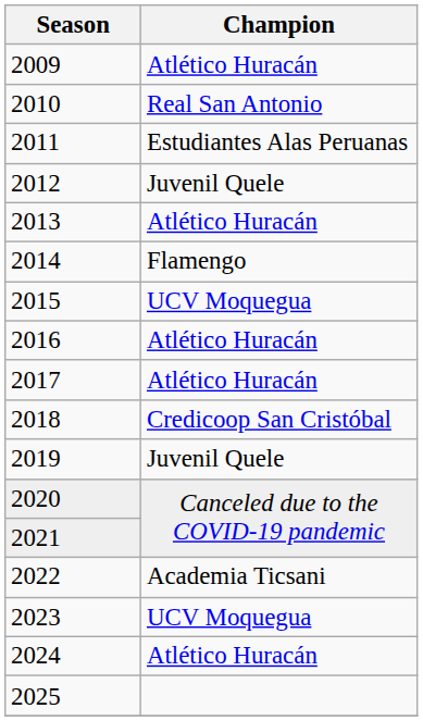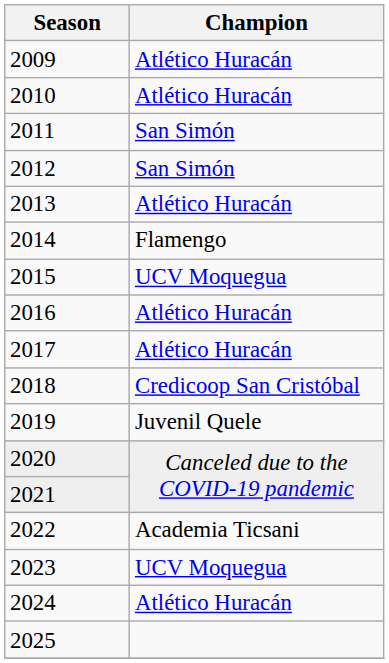2010 | Champion: Real San Antonio -> Atlético Huracán
2011 | Champion: Estudiantes Alas Peruanas -> San Simón
2012 | Champion: Juvenil Quele -> San Simón
